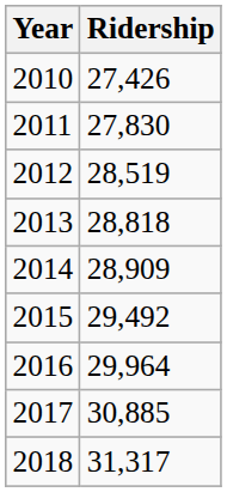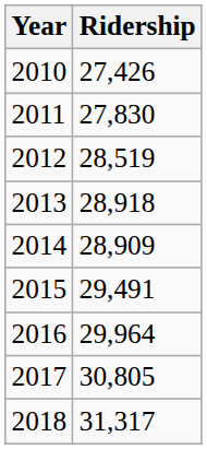2013 | Ridership: 28,818 -> 28,918
2015 | Ridership: 29,492 -> 29,491
2017 | Ridership: 30,885 -> 30,805
